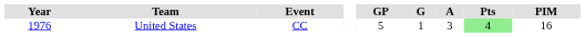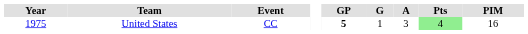United States | Year: 1976 -> 1975
United States | GP: normal -> bold
